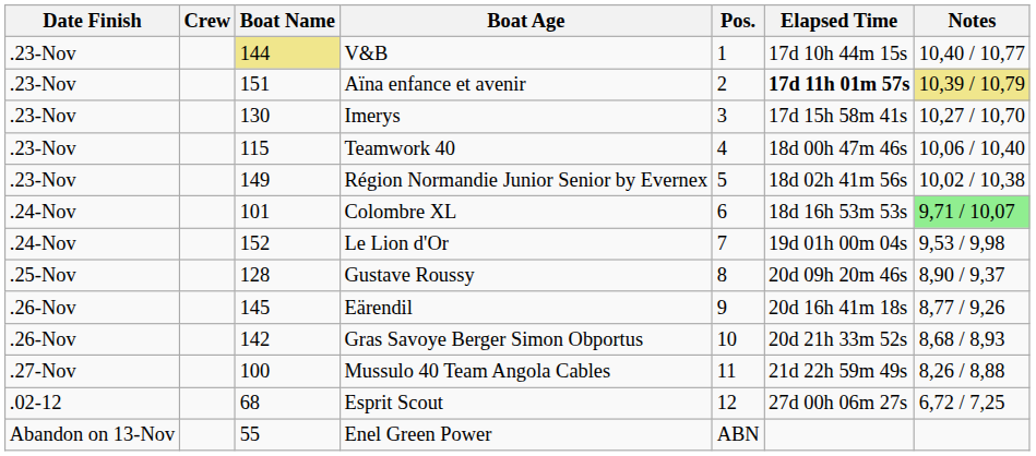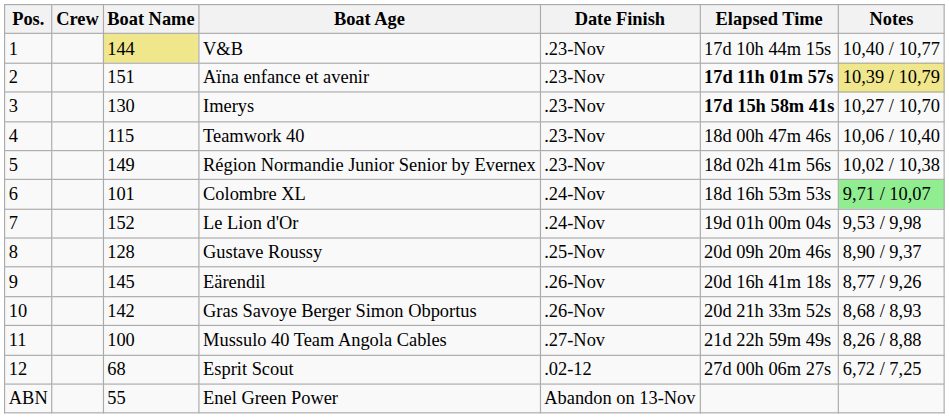columns swapped: Pos. <-> Date Finish
Imerys | Elapsed Time: normal -> bold
